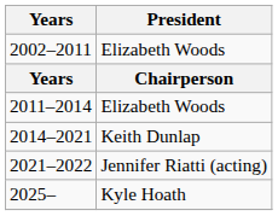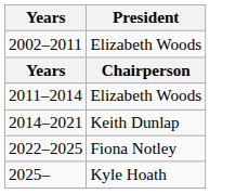- row: 2021–2022 | Jennifer Riatti (acting)
+ row: 2022–2025 | Fiona Notley
